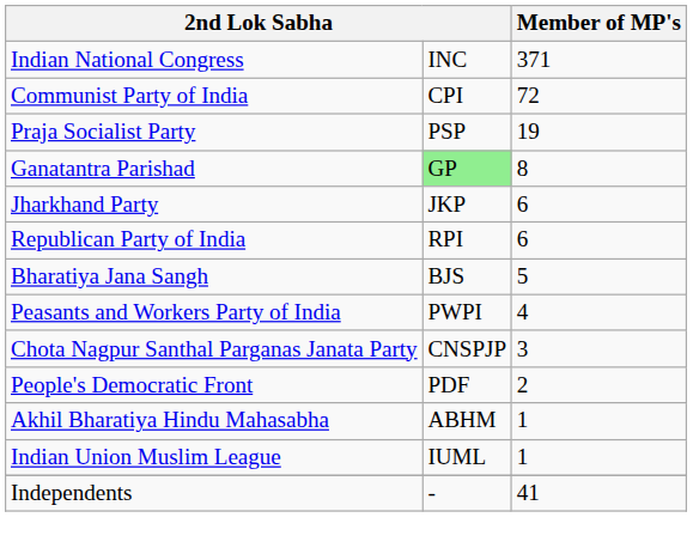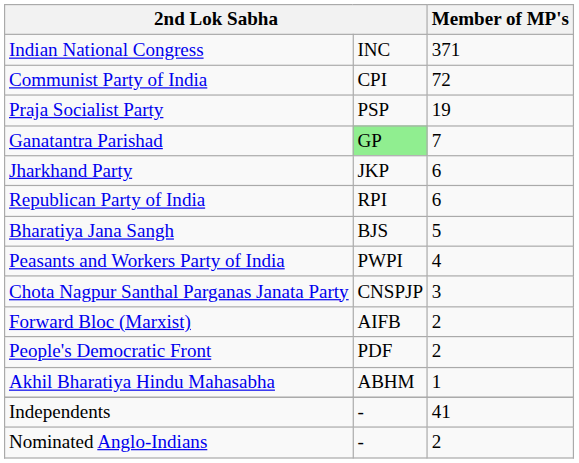Ganatantra Parishad | Member of MP's: 8 -> 7
+ row: Forward Bloc (Marxist) | AIFB | 2
- row: Indian Union Muslim League | IUML | 1
+ row: Nominated Anglo-Indians | - | 2
